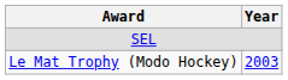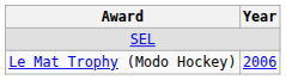Le Mat Trophy (Modo Hockey) | Year: 2003 -> 2006
